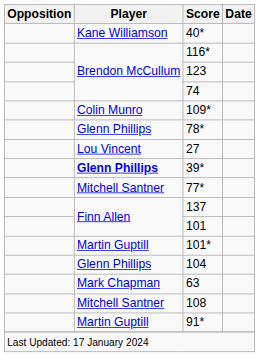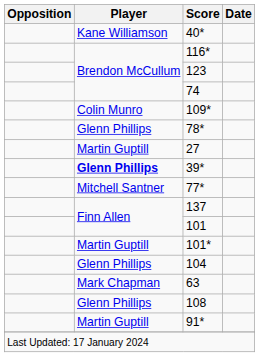27 | Player: Lou Vincent -> Martin Guptill
108 | Player: Mitchell Santner -> Glenn Phillips
